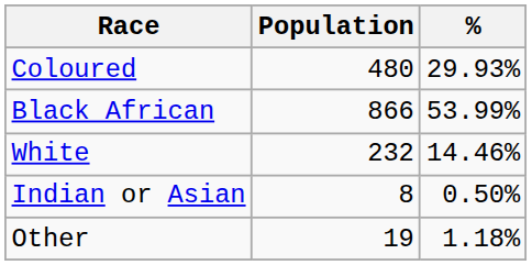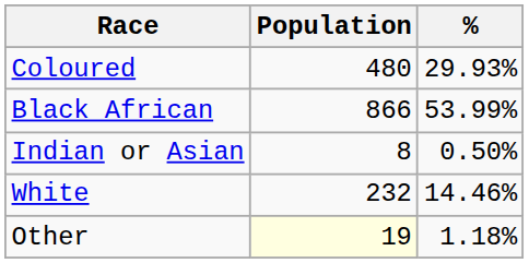rows swapped: White <-> Indian or Asian
Other | Population: no background -> lightyellow background
